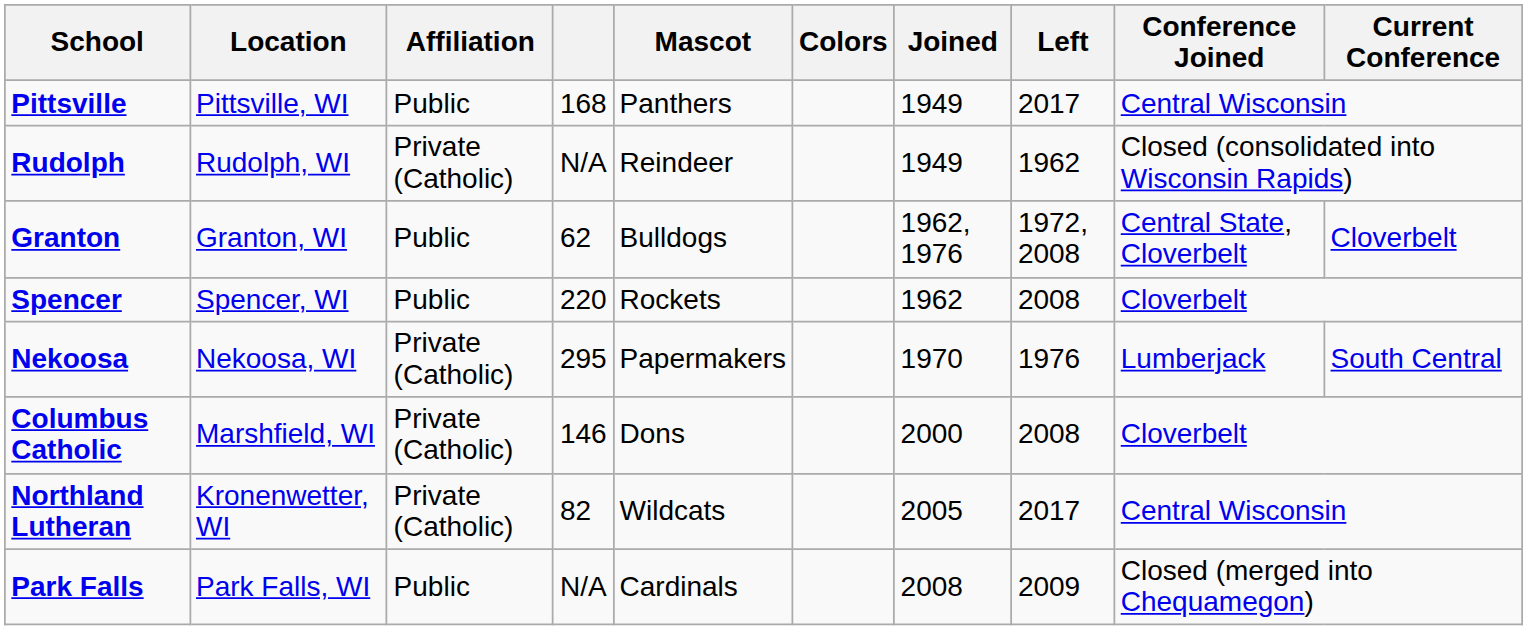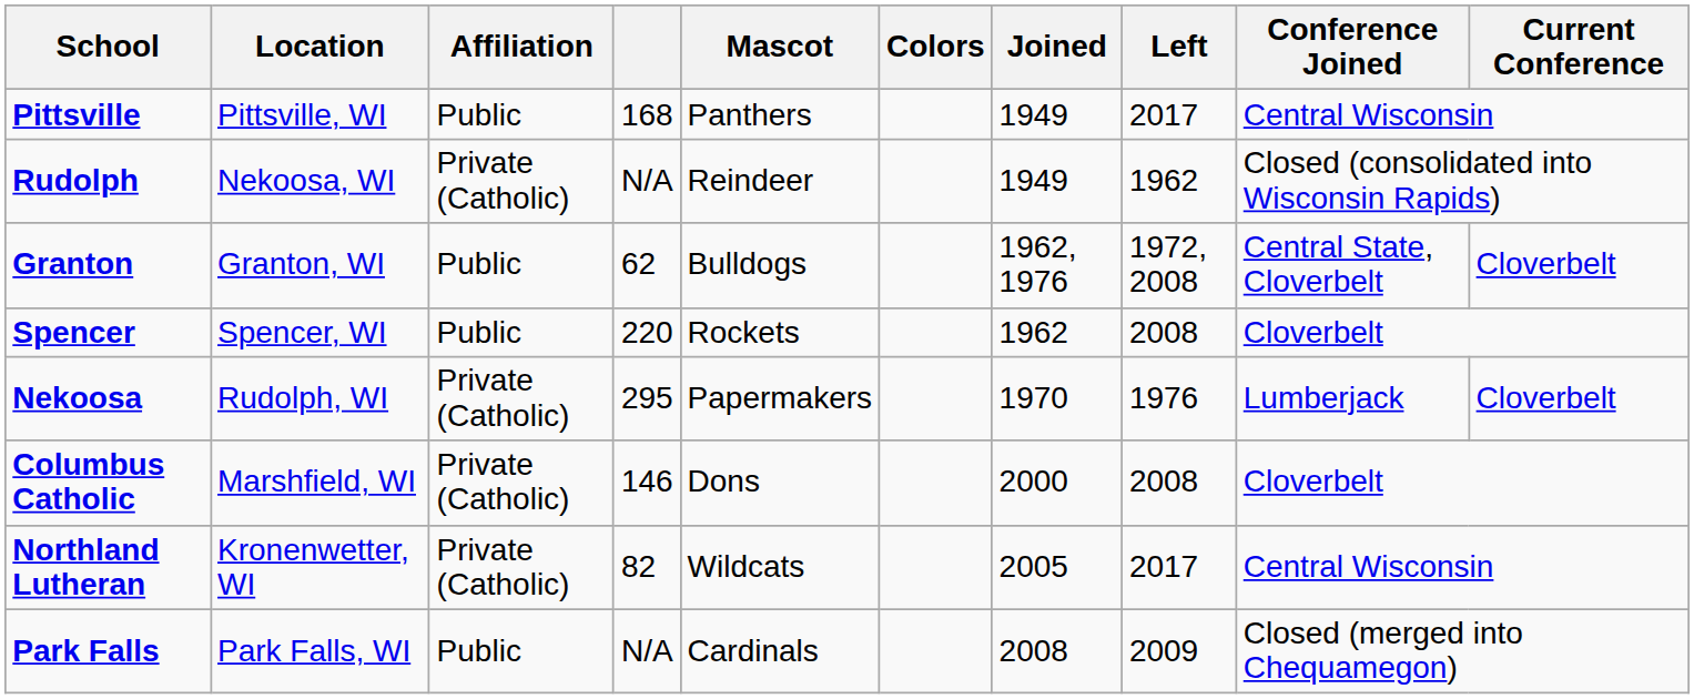Rudolph | Location: Rudolph, WI -> Nekoosa, WI
Nekoosa | Location: Nekoosa, WI -> Rudolph, WI
Nekoosa | Current Conference: South Central -> Cloverbelt
